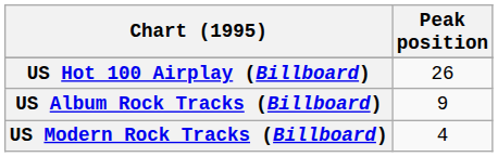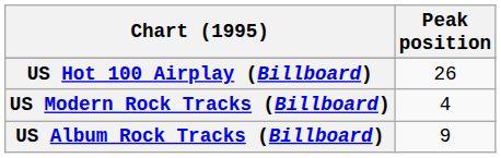rows swapped: US Album Rock Tracks (Billboard) <-> US Modern Rock Tracks (Billboard)
